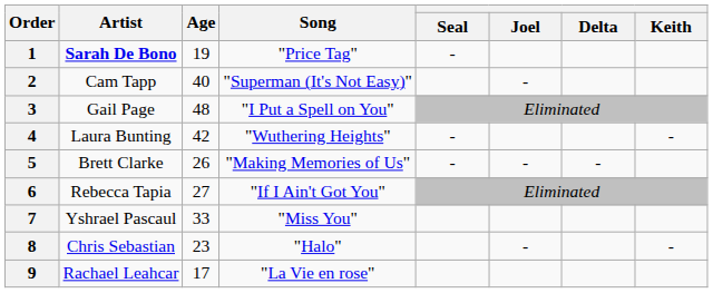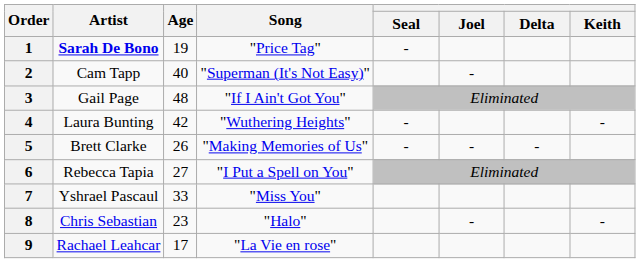3 | Song: "I Put a Spell on You" -> "If I Ain't Got You"
6 | Song: "If I Ain't Got You" -> "I Put a Spell on You"
